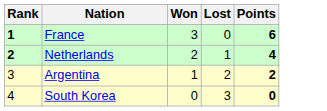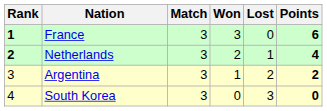+ column: Match | 3 | 3 | 3 | 3
